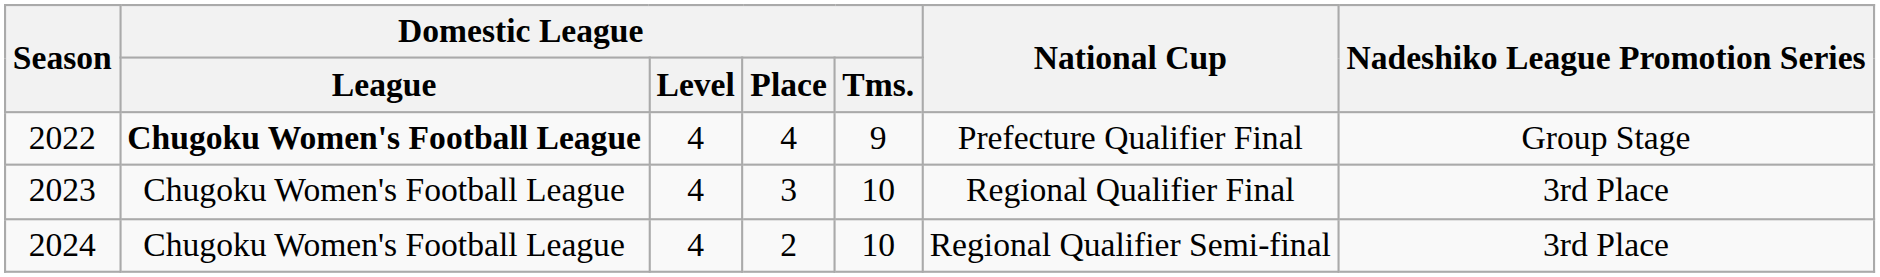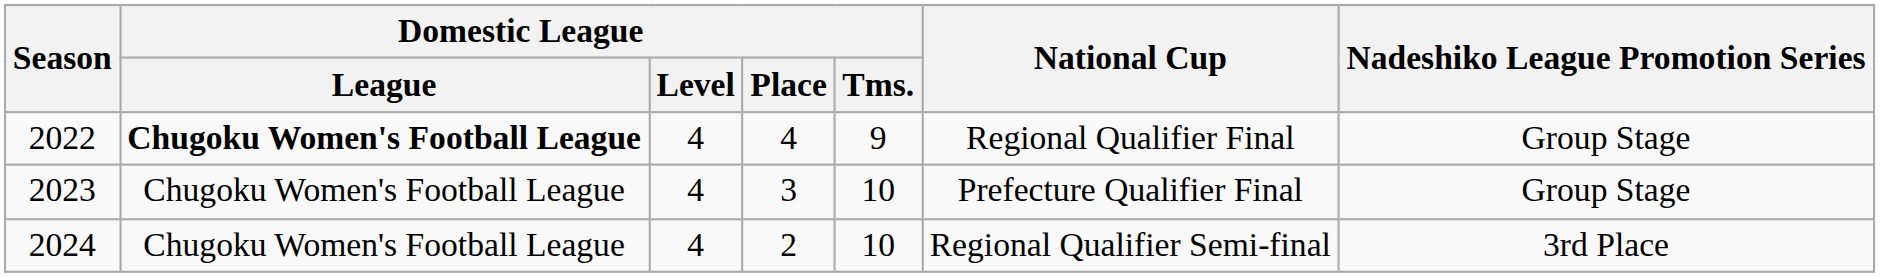2022 | National Cup: Prefecture Qualifier Final -> Regional Qualifier Final
2023 | National Cup: Regional Qualifier Final -> Prefecture Qualifier Final
2023 | Nadeshiko League Promotion Series: 3rd Place -> Group Stage
